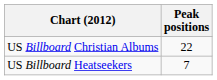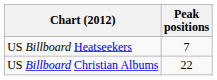rows swapped: US Billboard Christian Albums <-> US Billboard Heatseekers
